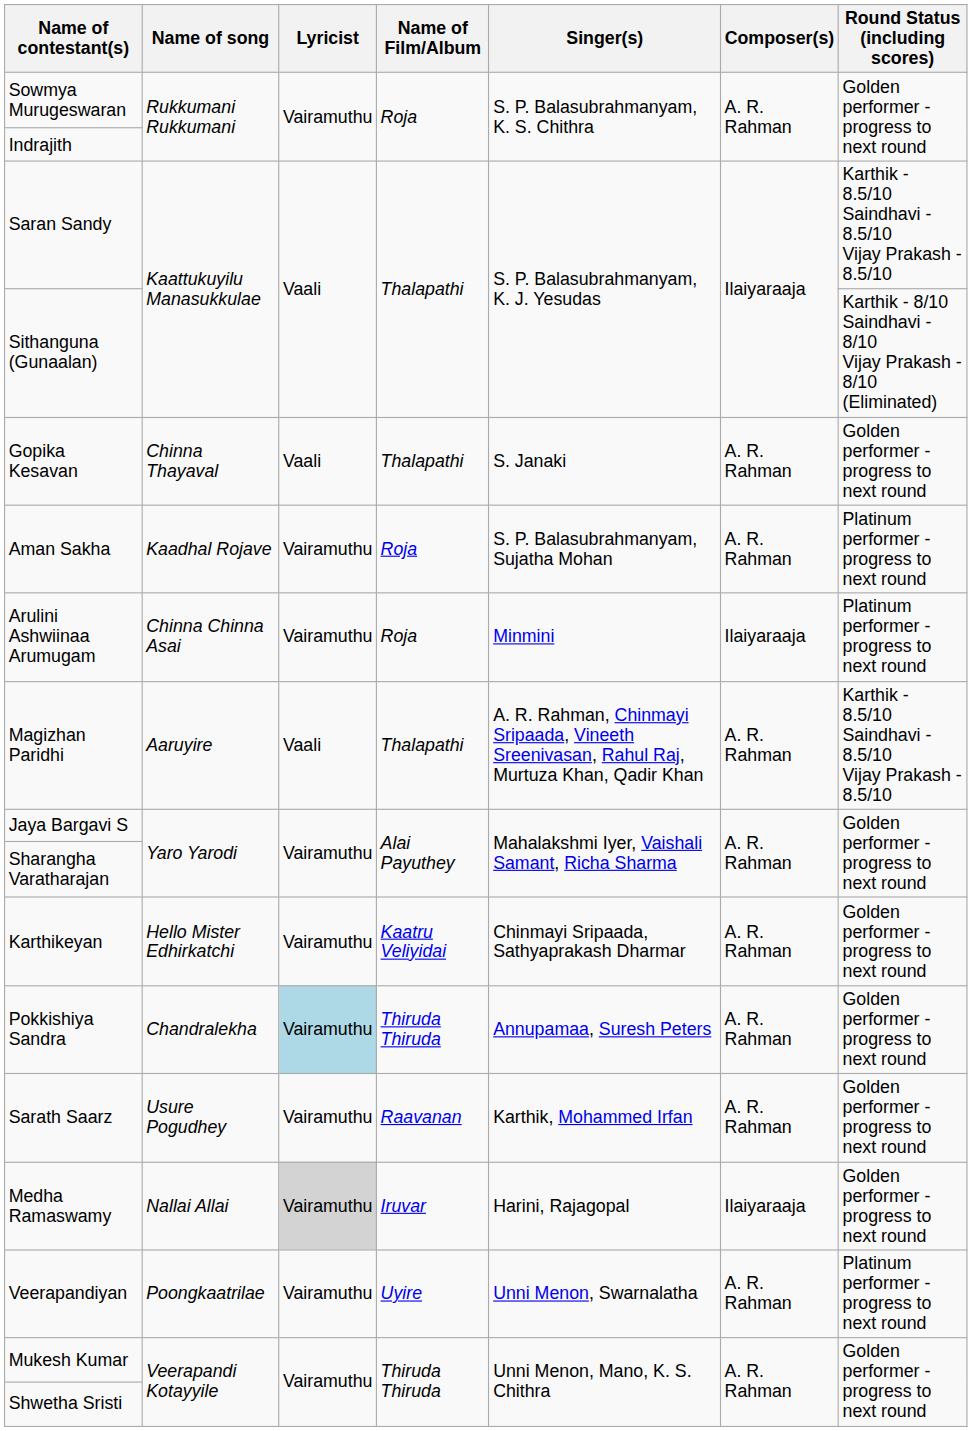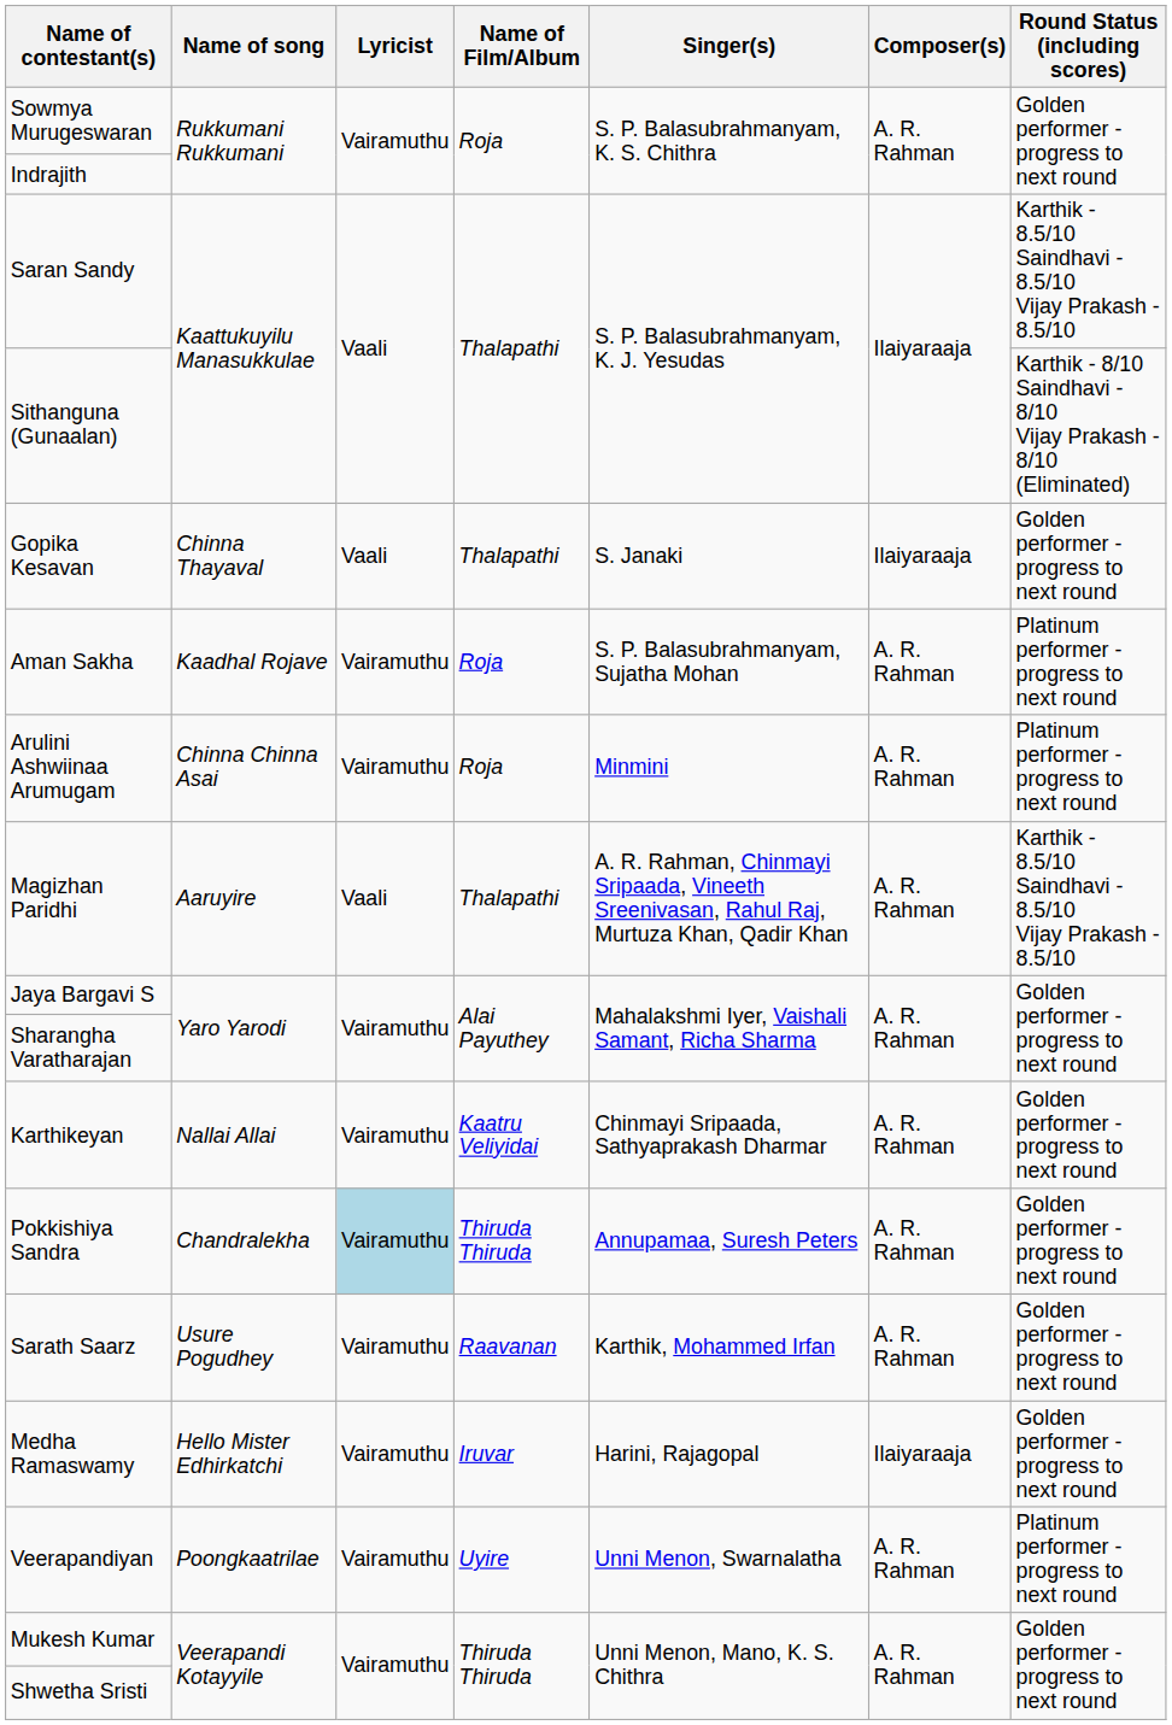Gopika Kesavan | Composer(s): A. R. Rahman -> Ilaiyaraaja
Arulini Ashwiinaa Arumugam | Composer(s): Ilaiyaraaja -> A. R. Rahman
Karthikeyan | Name of song: Hello Mister Edhirkatchi -> Nallai Allai
Medha Ramaswamy | Name of song: Nallai Allai -> Hello Mister Edhirkatchi
Medha Ramaswamy | Lyricist: lightgrey background -> no background
